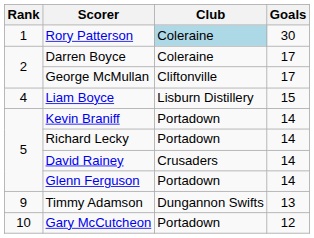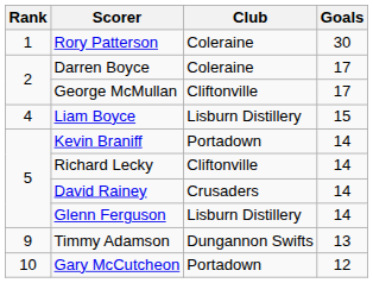Rory Patterson | Club: lightblue background -> no background
Richard Lecky | Club: Portadown -> Cliftonville
Glenn Ferguson | Club: Portadown -> Lisburn Distillery
